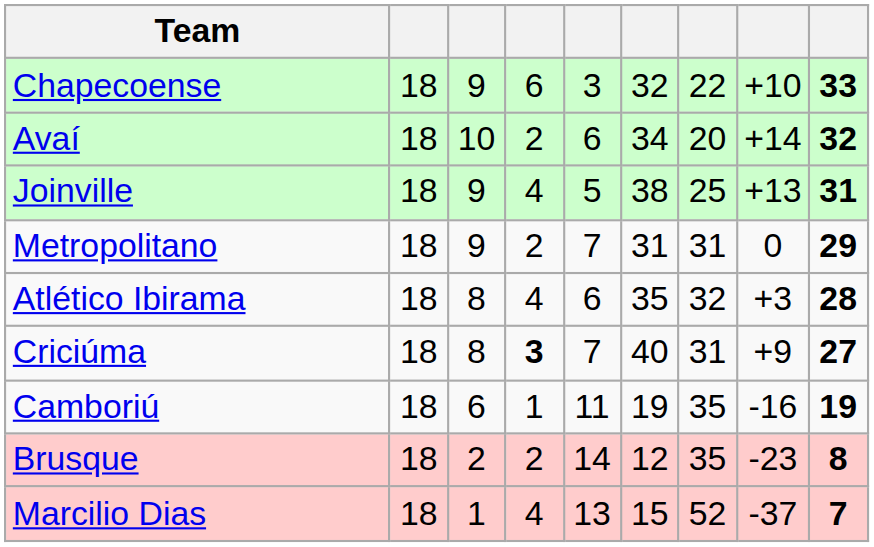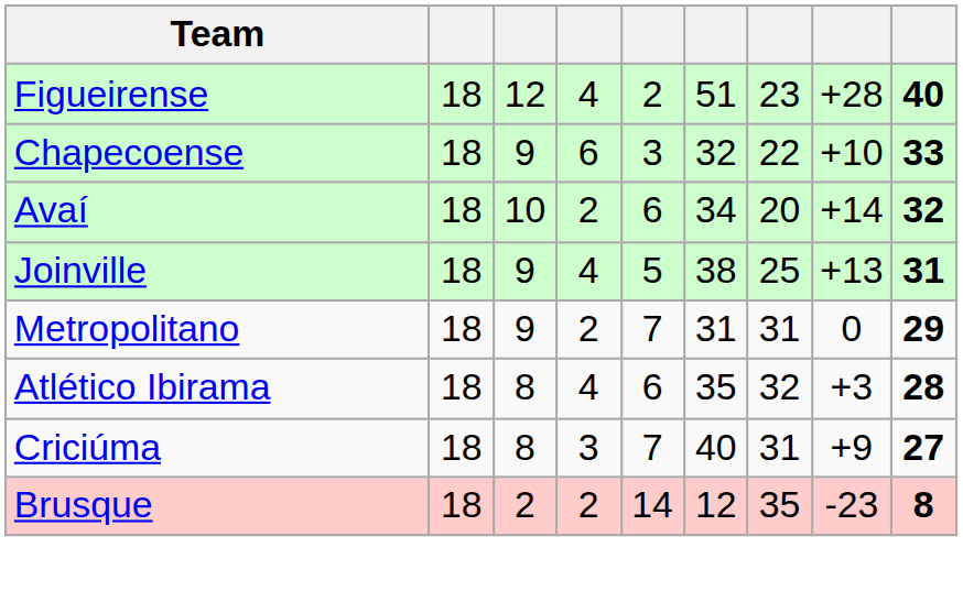+ row: Figueirense | 18 | 12 | 4 | 2 | 51 | 23 | +28 | 40
Criciúma | column 4: bold -> normal
- row: Camboriú | 18 | 6 | 1 | 11 | 19 | 35 | -16 | 19
- row: Marcilio Dias | 18 | 1 | 4 | 13 | 15 | 52 | -37 | 7
